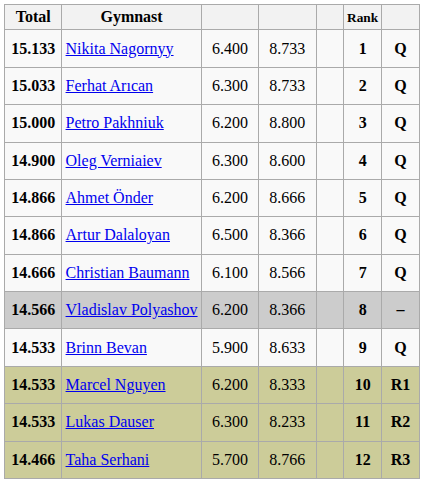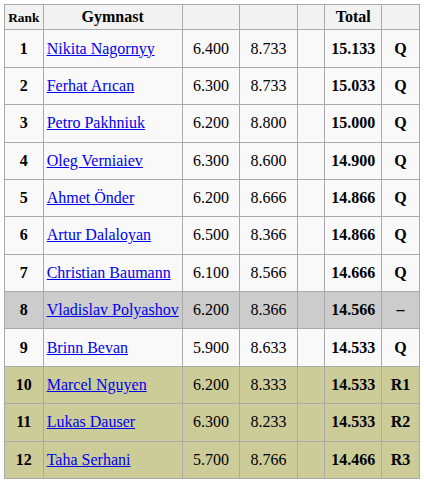columns swapped: Rank <-> Total
